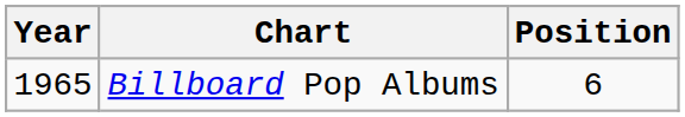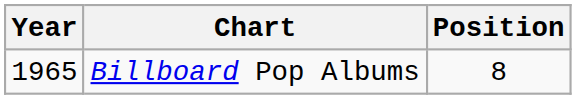Billboard Pop Albums | Position: 6 -> 8
